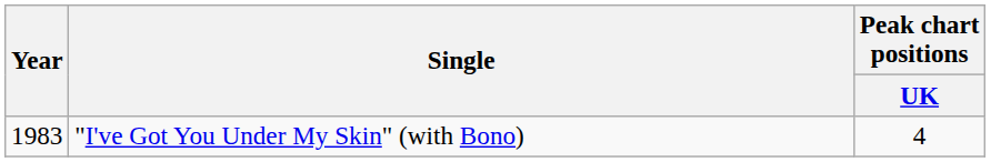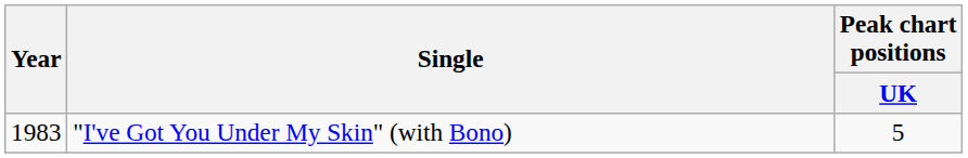"I've Got You Under My Skin" (with Bono) | Peak chart positions / UK: 4 -> 5
